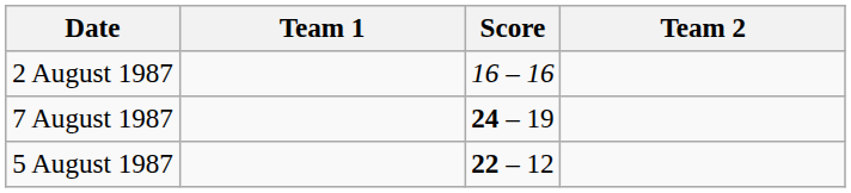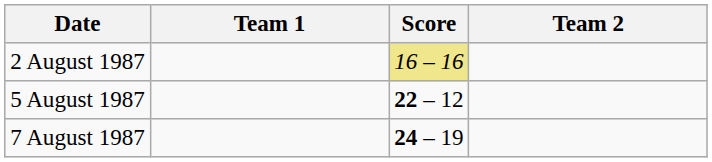2 August 1987 | Score: no background -> khaki background
rows swapped: 5 August 1987 <-> 7 August 1987
